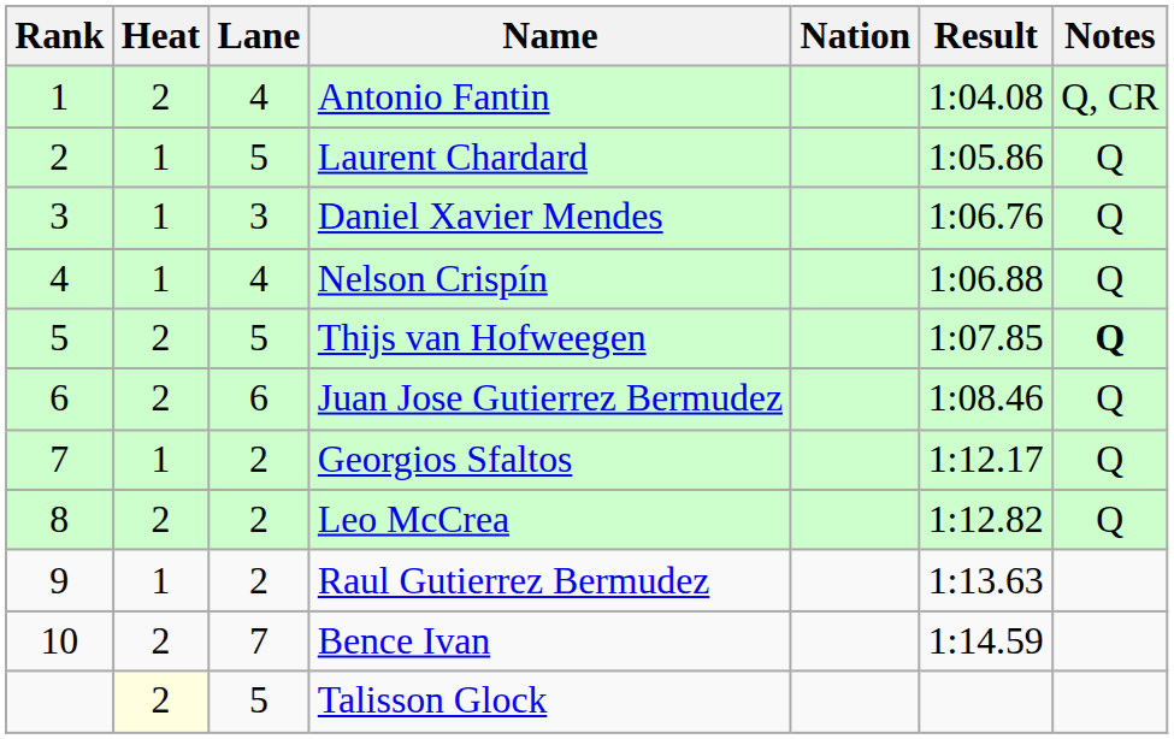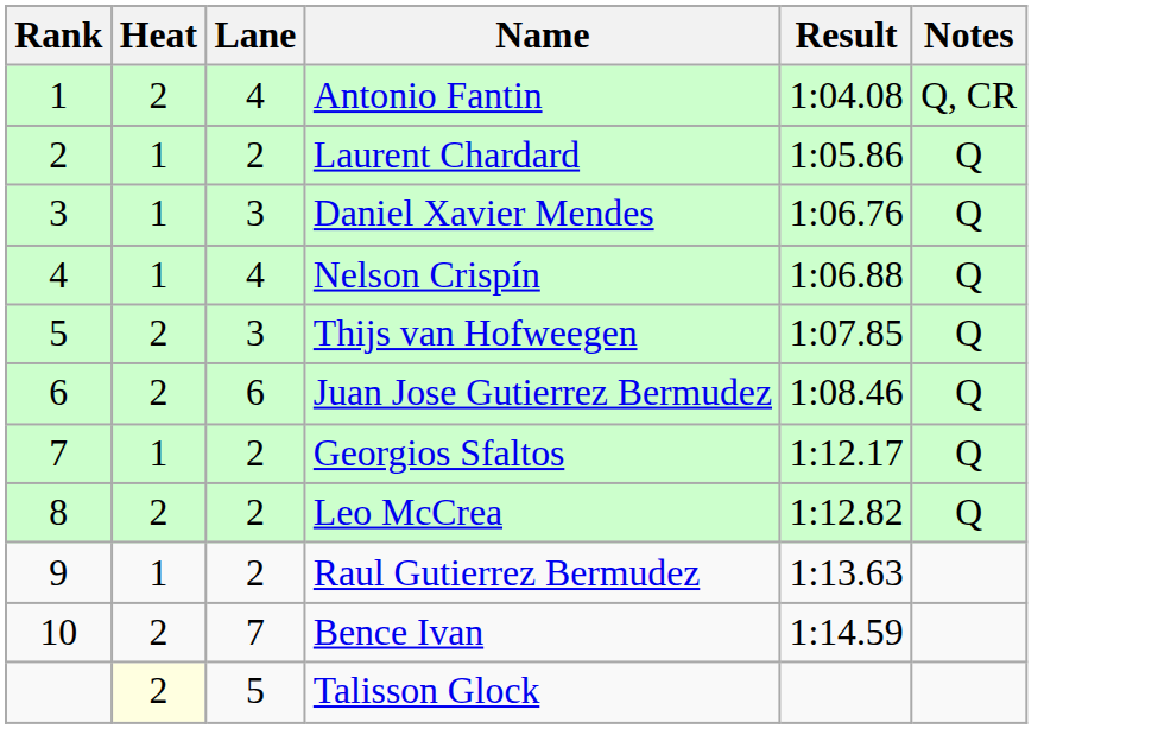- column: Nation
Laurent Chardard | Lane: 5 -> 2
Thijs van Hofweegen | Lane: 5 -> 3
Thijs van Hofweegen | Notes: bold -> normal
